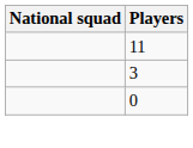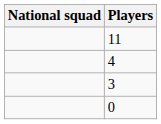+ row: 4
